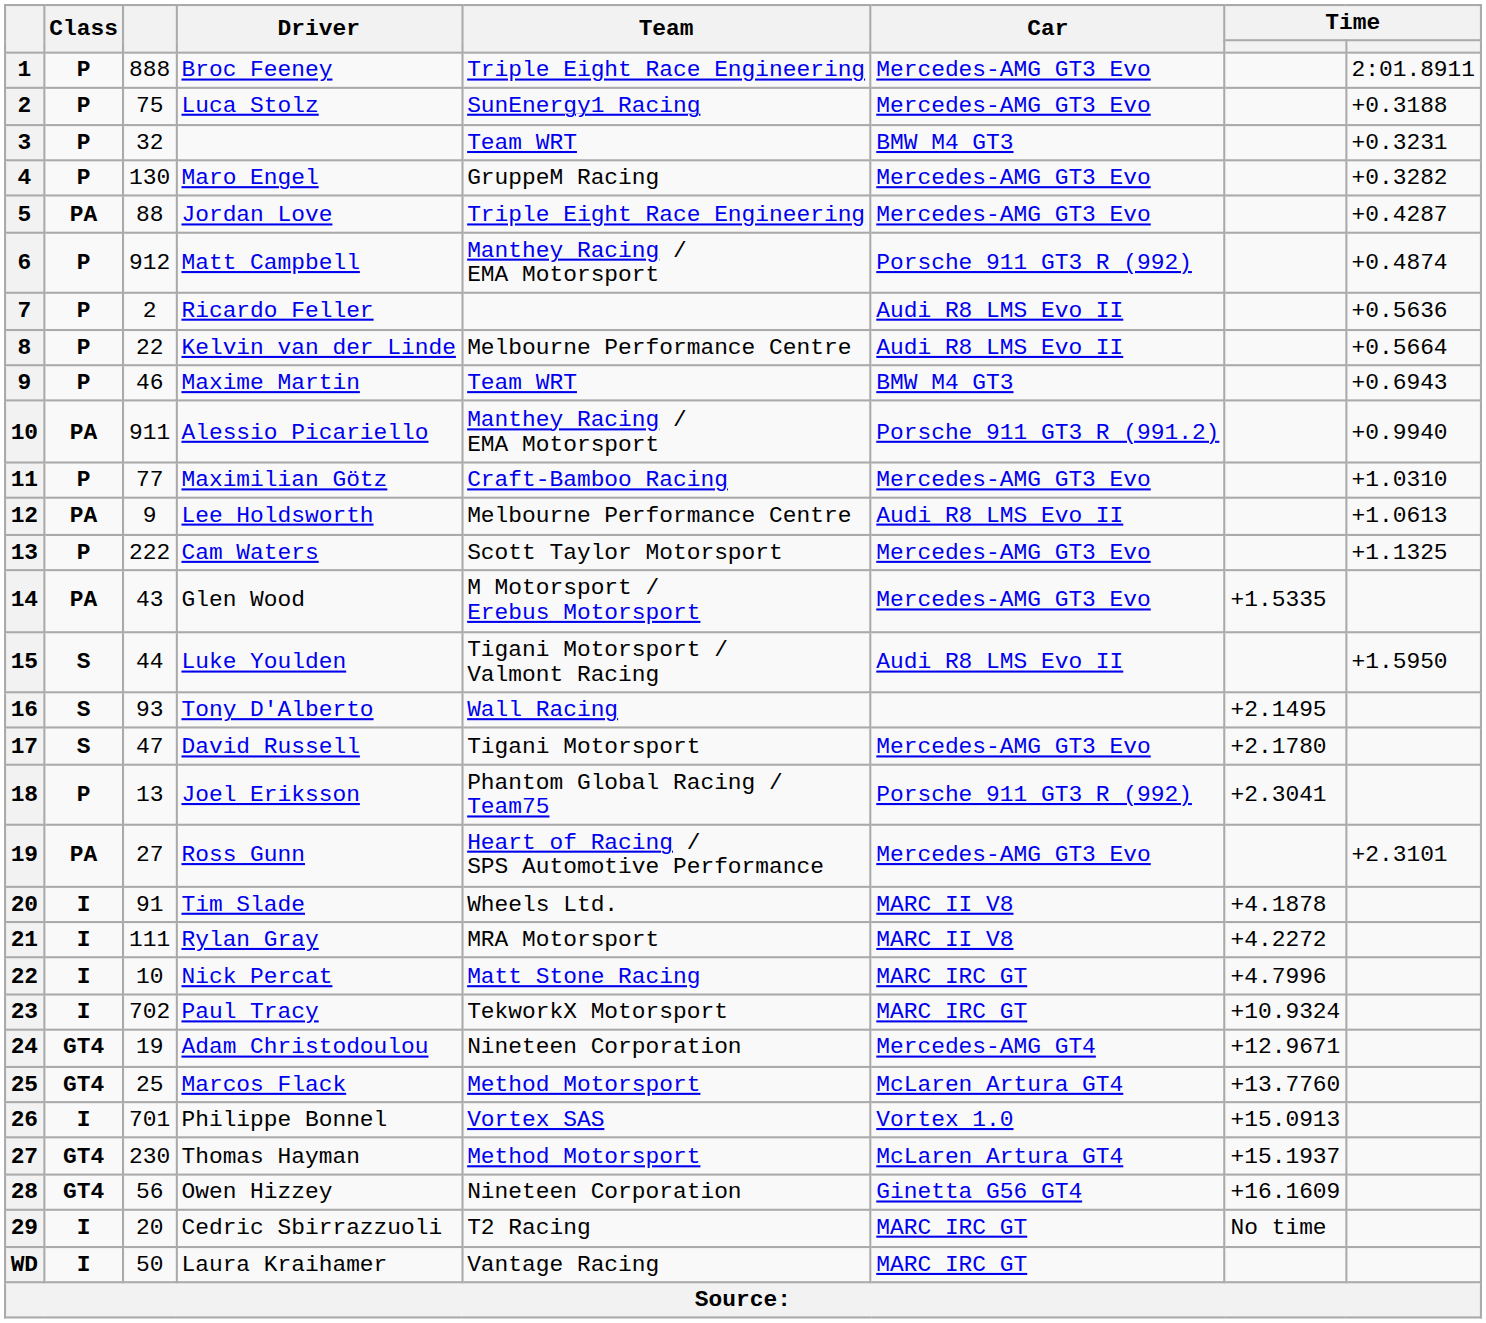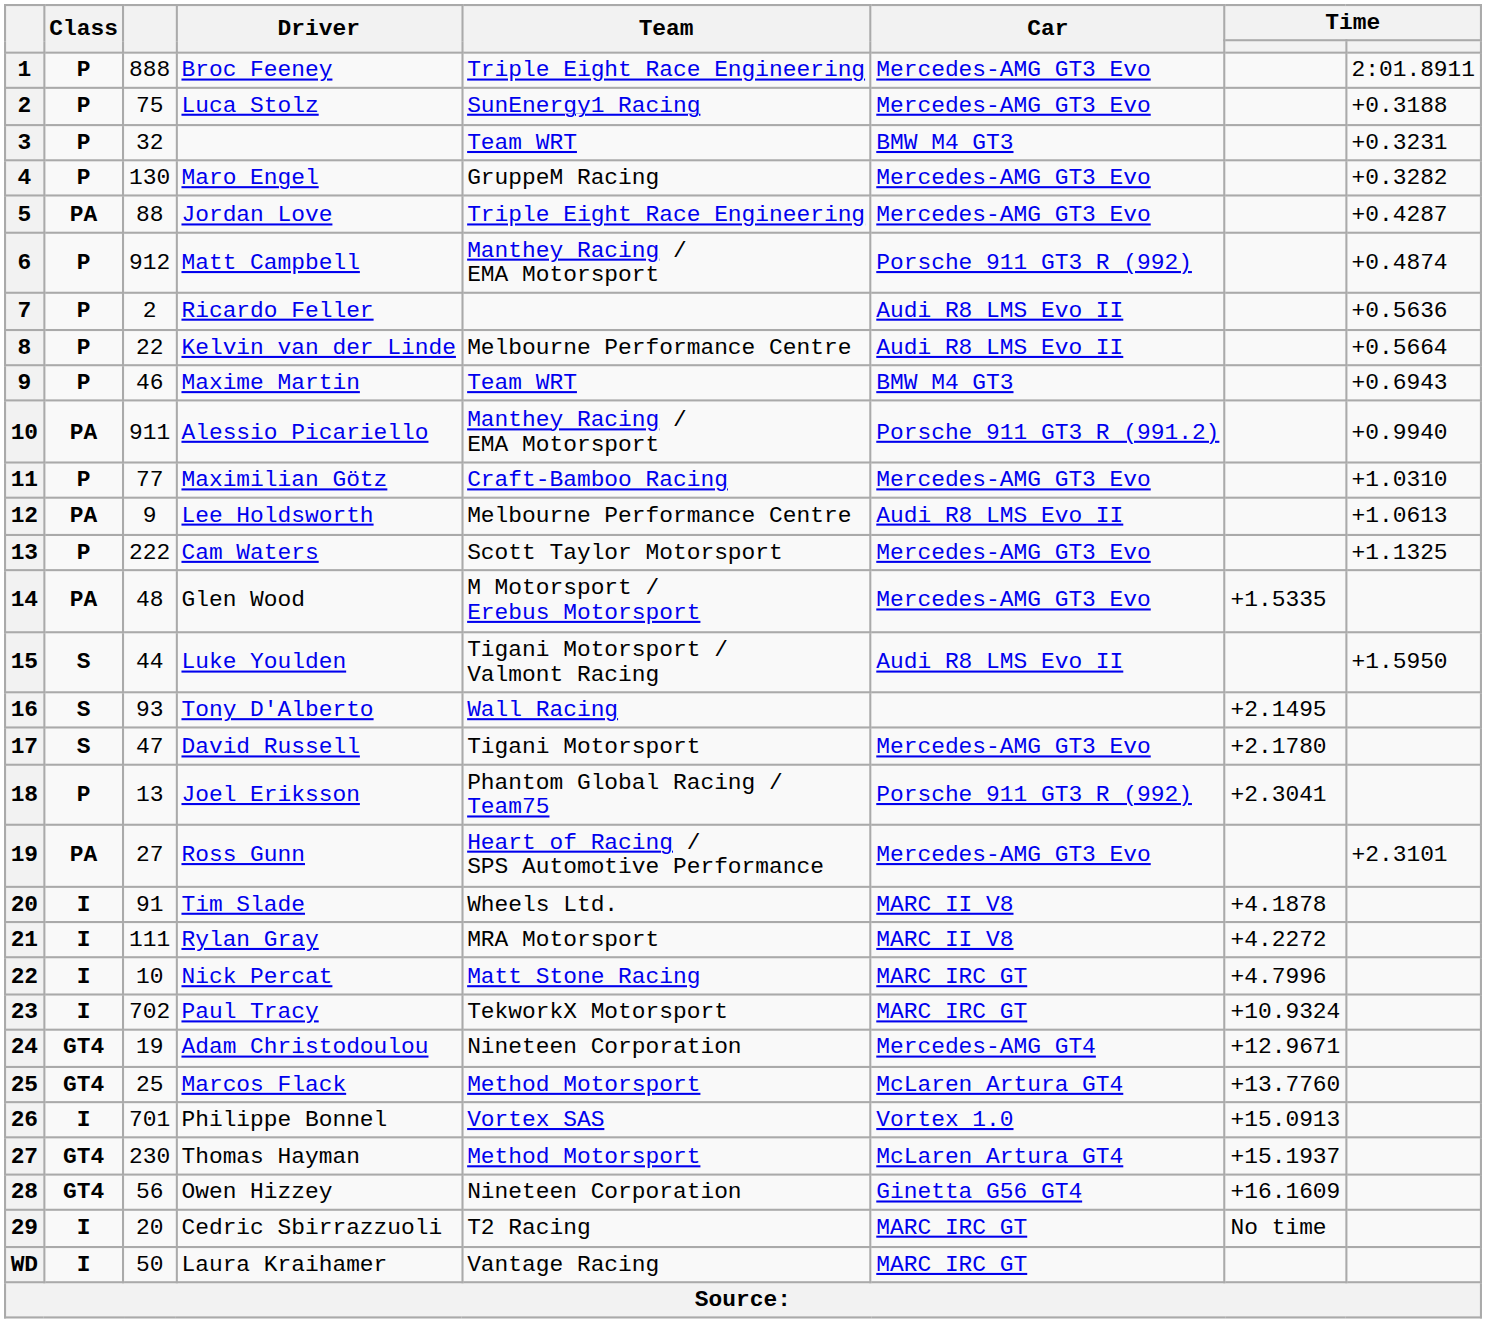Glen Wood | column 3: 43 -> 48
